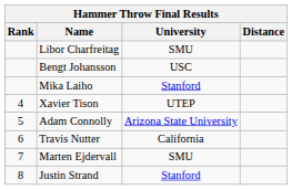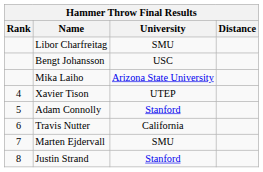Mika Laiho | University: Stanford -> Arizona State University
Adam Connolly | University: Arizona State University -> Stanford
